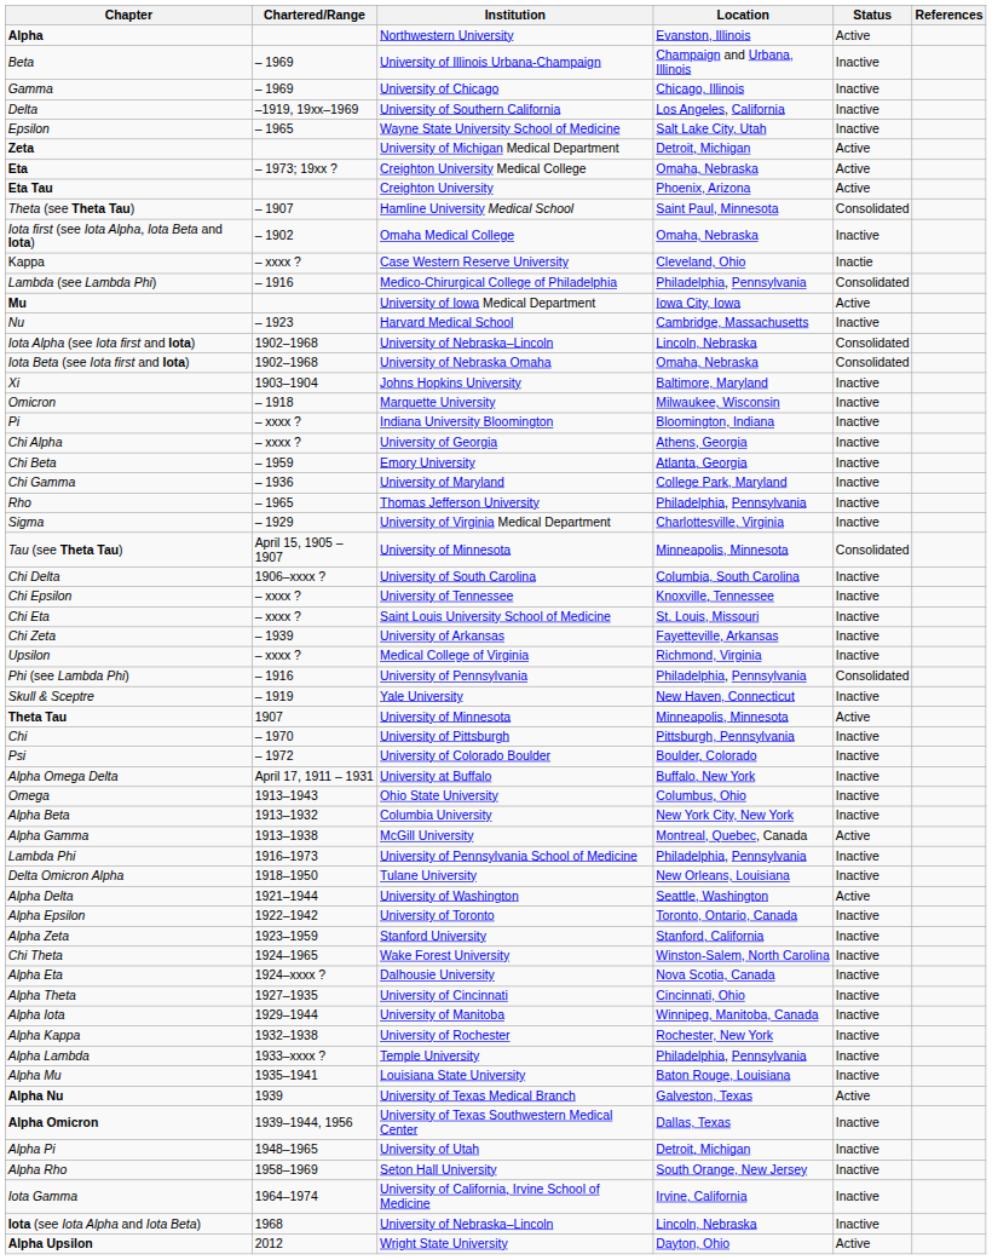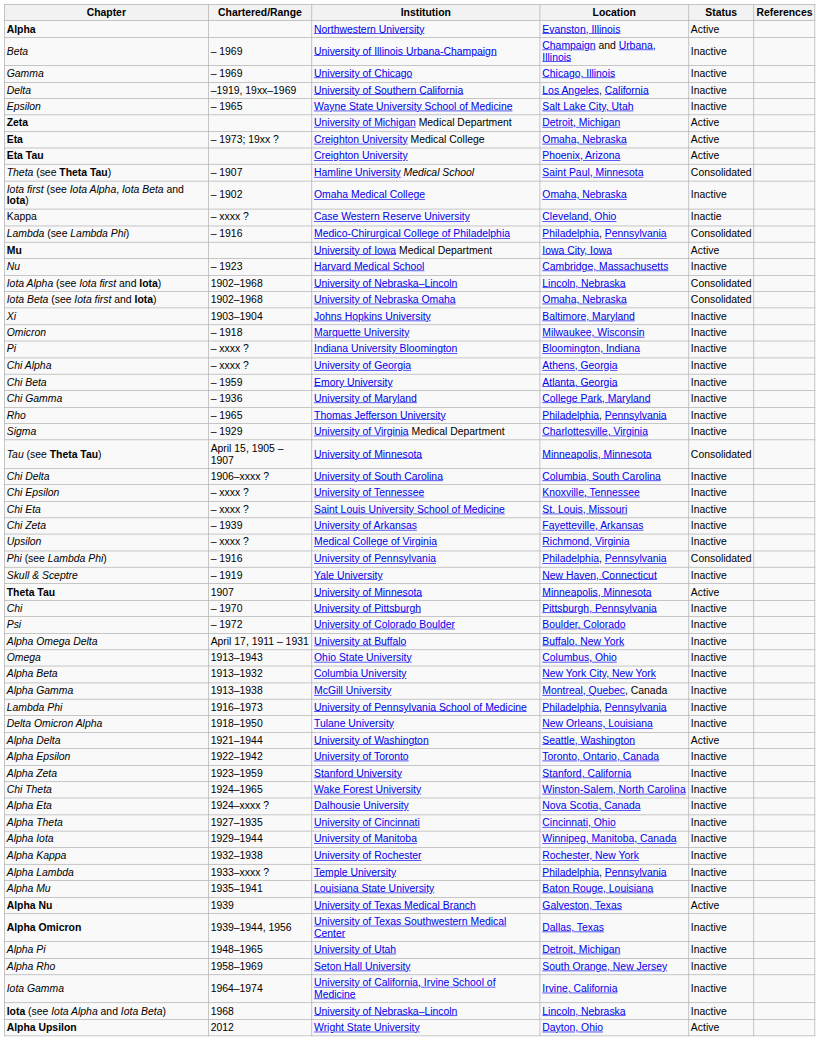Alpha Gamma | Status: Active -> Inactive
